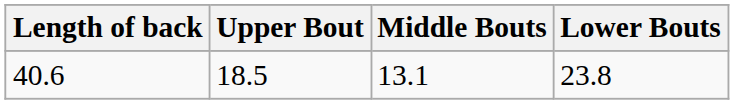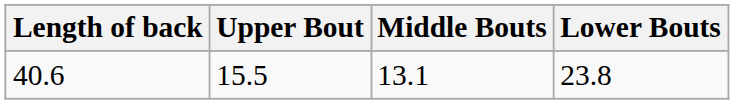40.6 | Upper Bout: 18.5 -> 15.5
